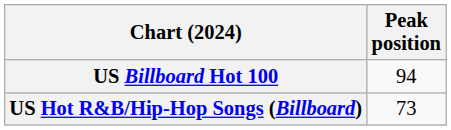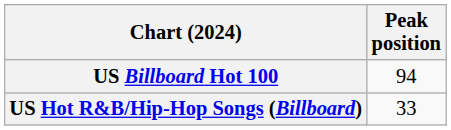US Hot R&B/Hip-Hop Songs (Billboard) | Peak position: 73 -> 33
